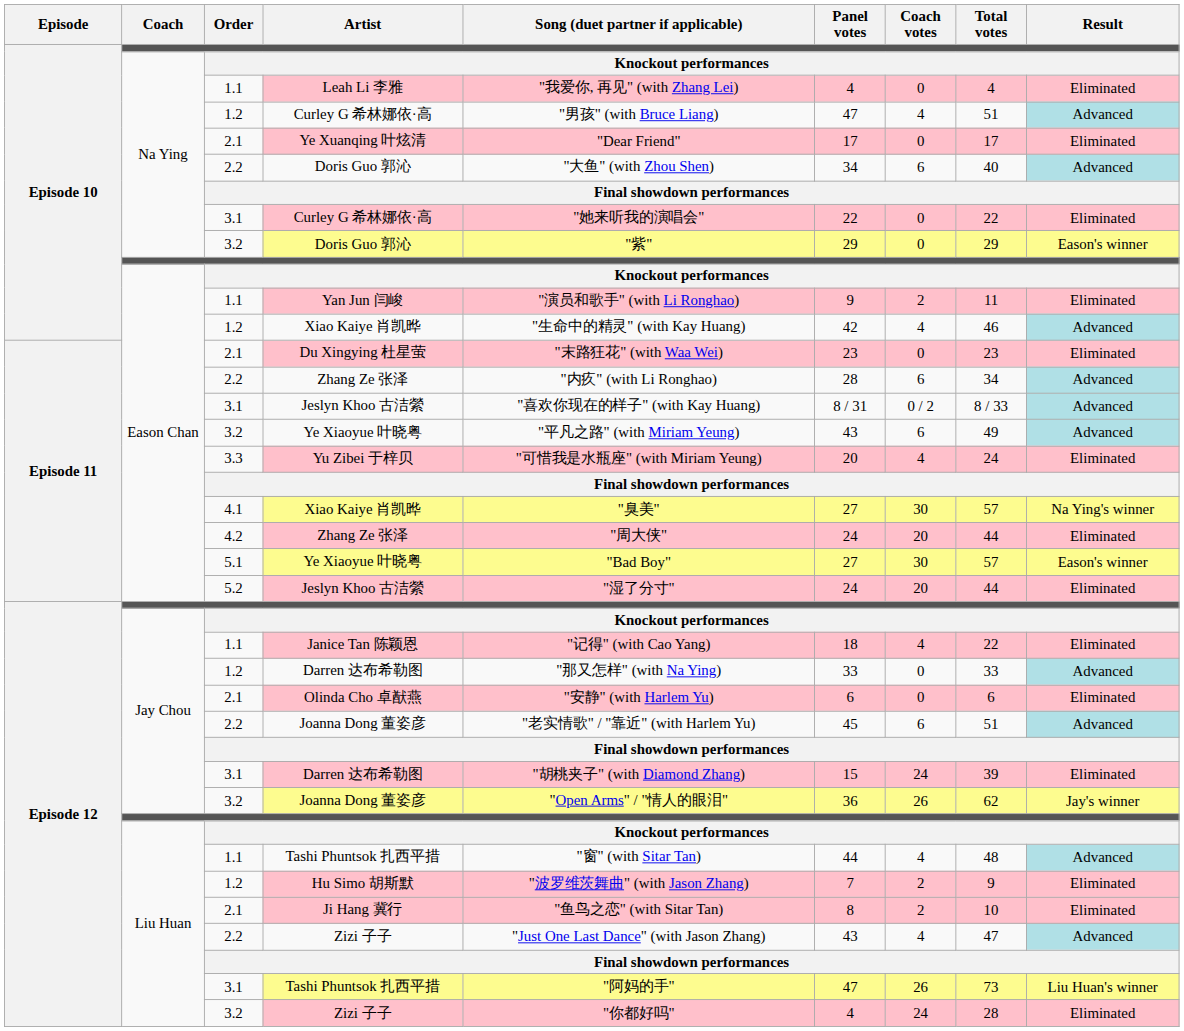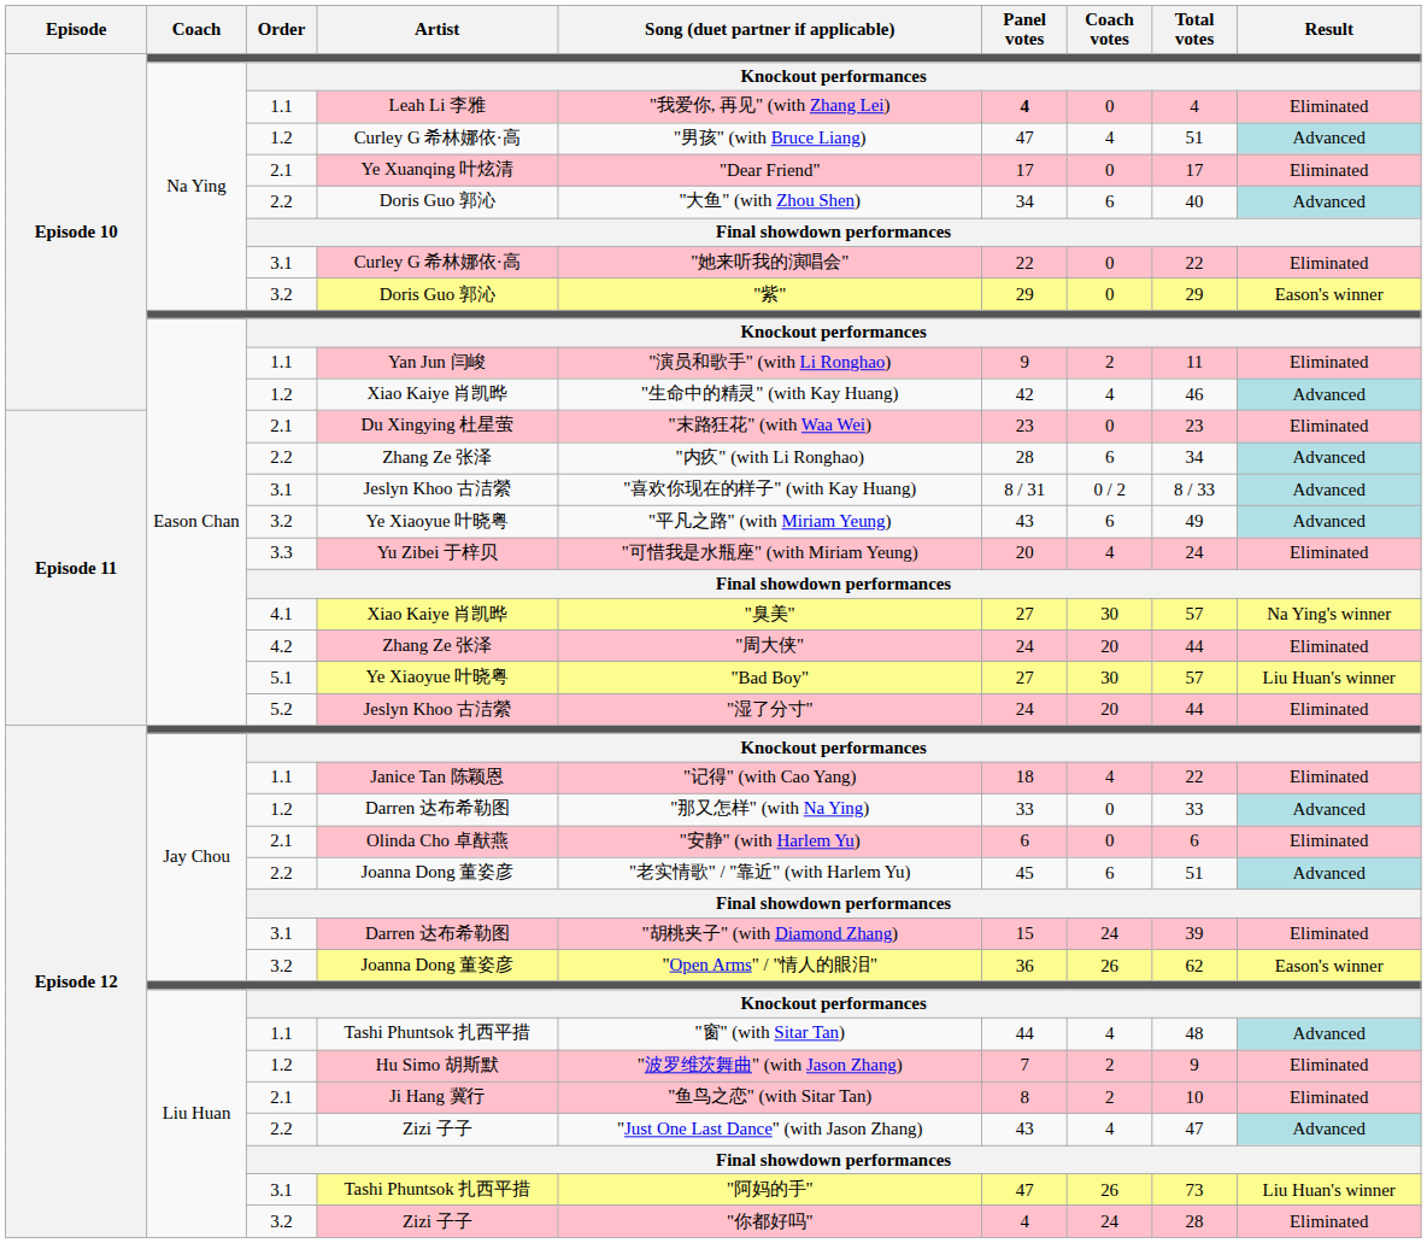Leah Li 李雅 | Panel votes: normal -> bold
5.1 / Ye Xiaoyue 叶晓粤 | Result: Eason's winner -> Liu Huan's winner
3.2 / Joanna Dong 董姿彦 | Result: Jay's winner -> Eason's winner
